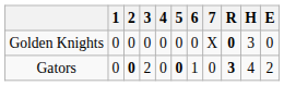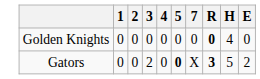- column: 6 | 0 | 1
Golden Knights | 7: X -> 0
Golden Knights | H: 3 -> 4
Gators | 2: bold -> normal
Gators | 7: 0 -> X
Gators | H: 4 -> 5
